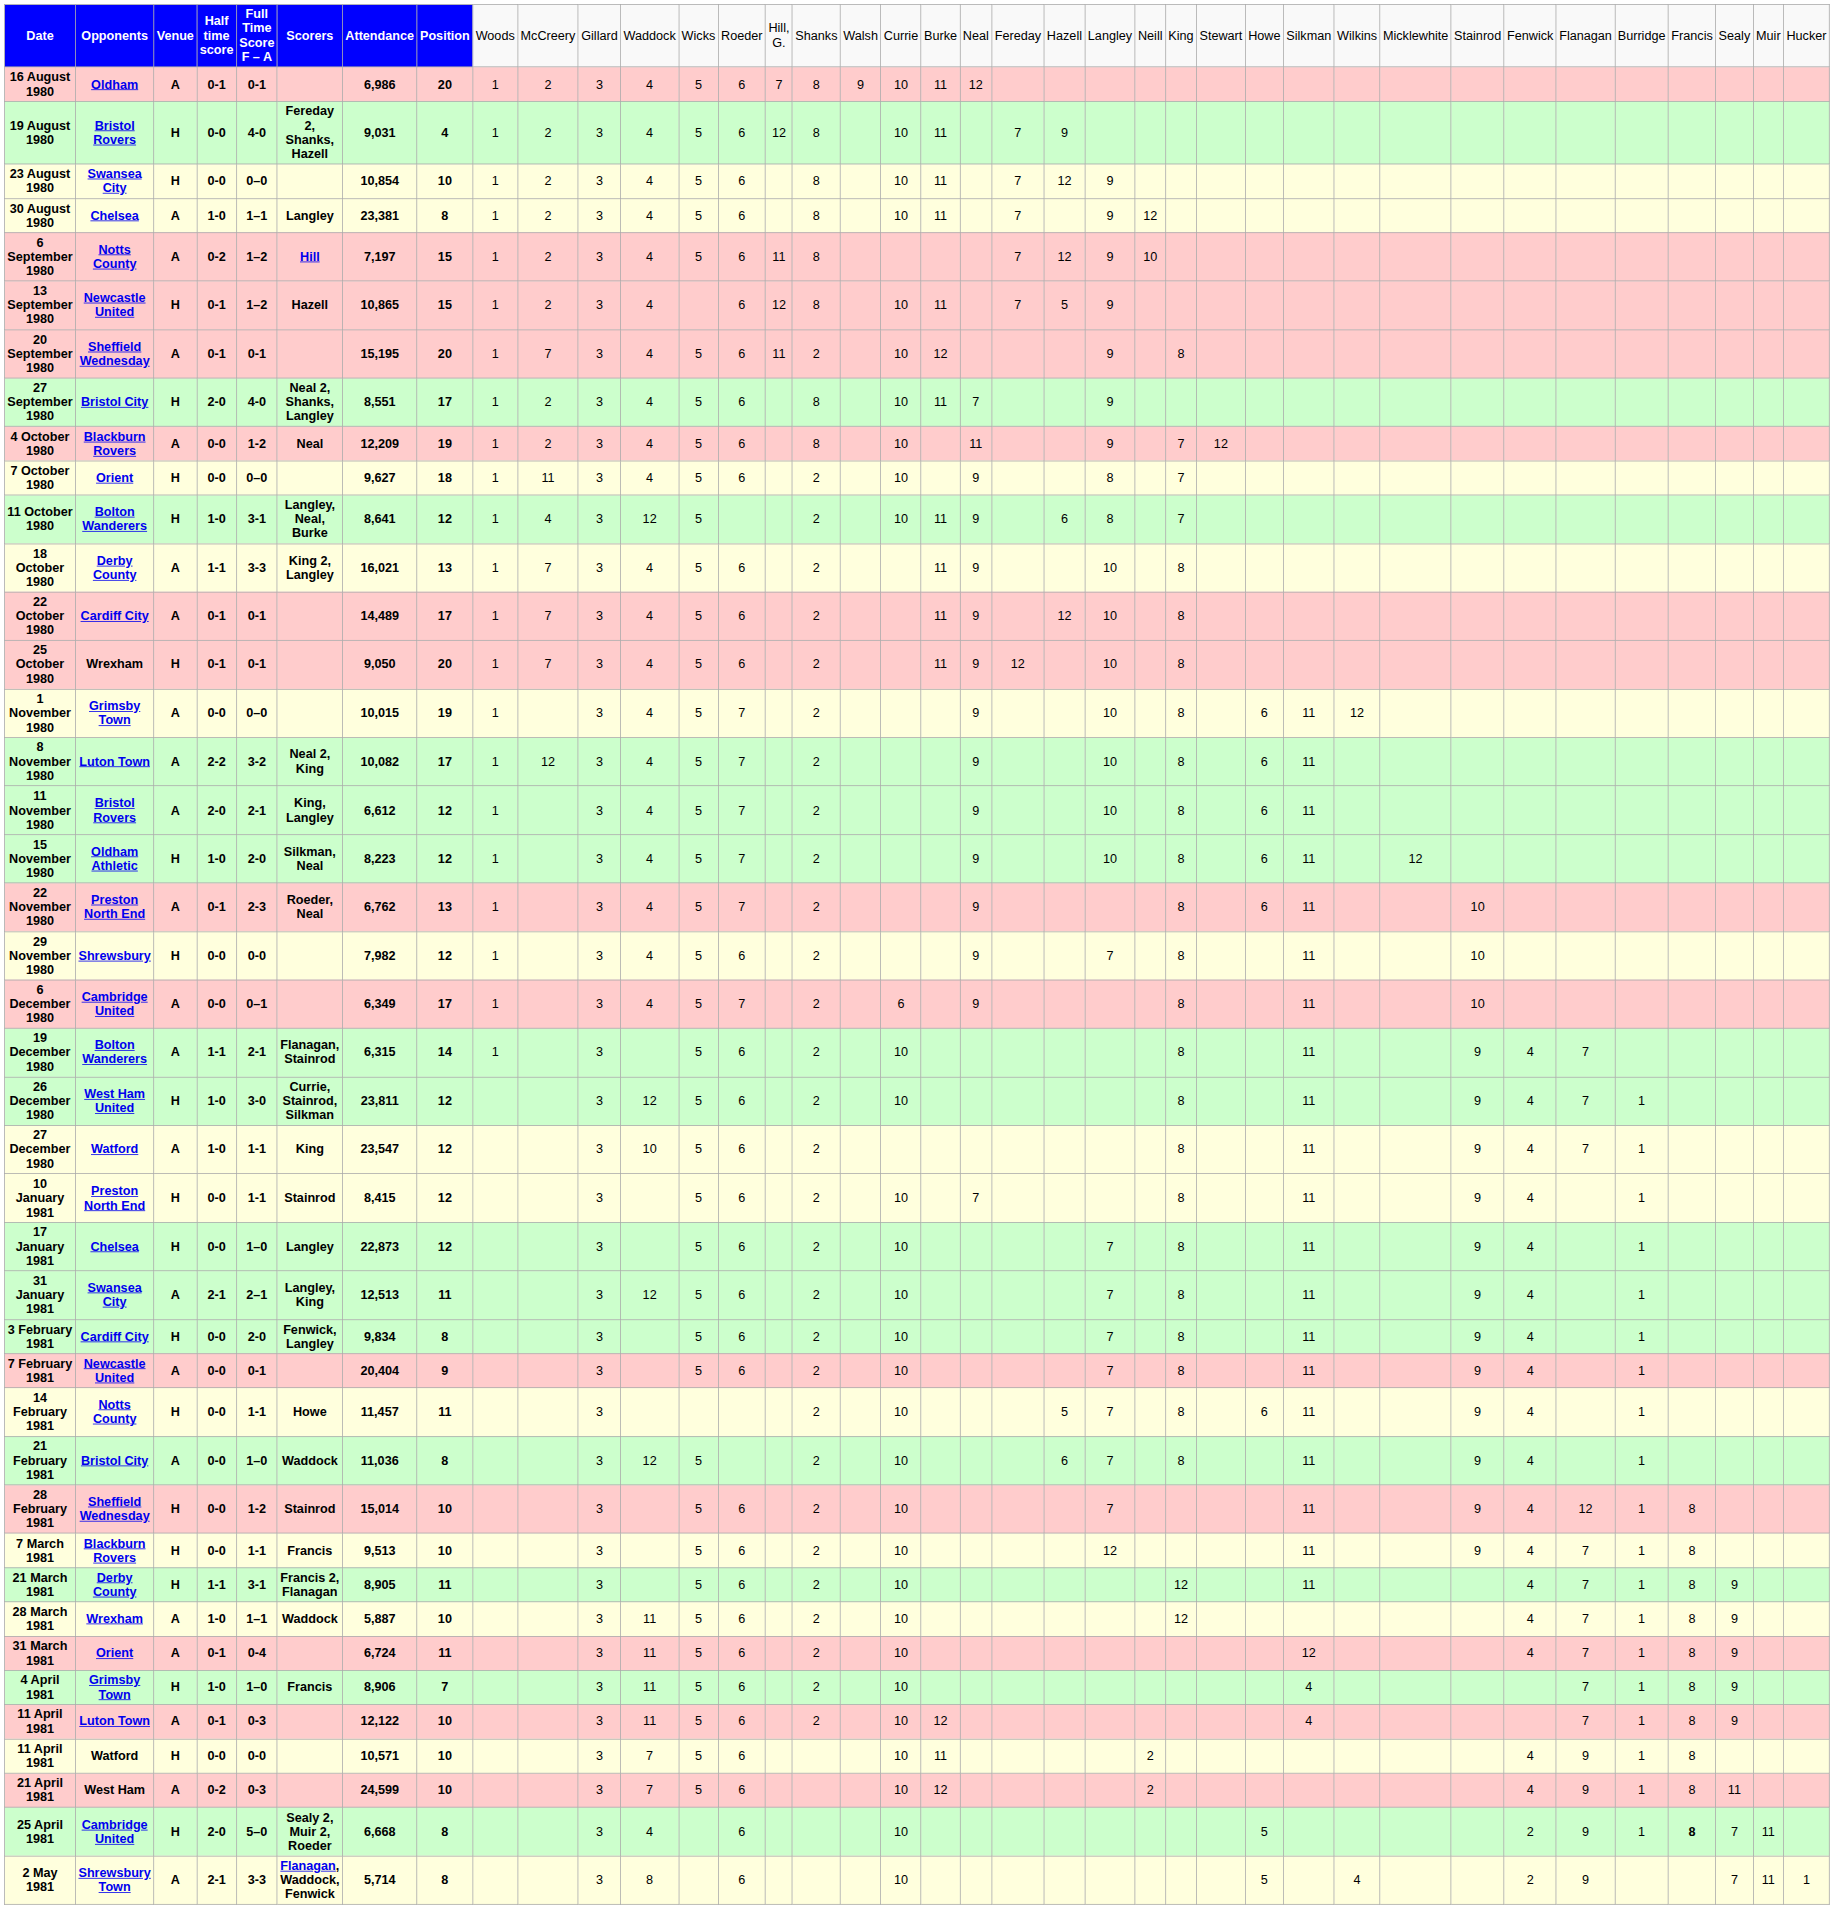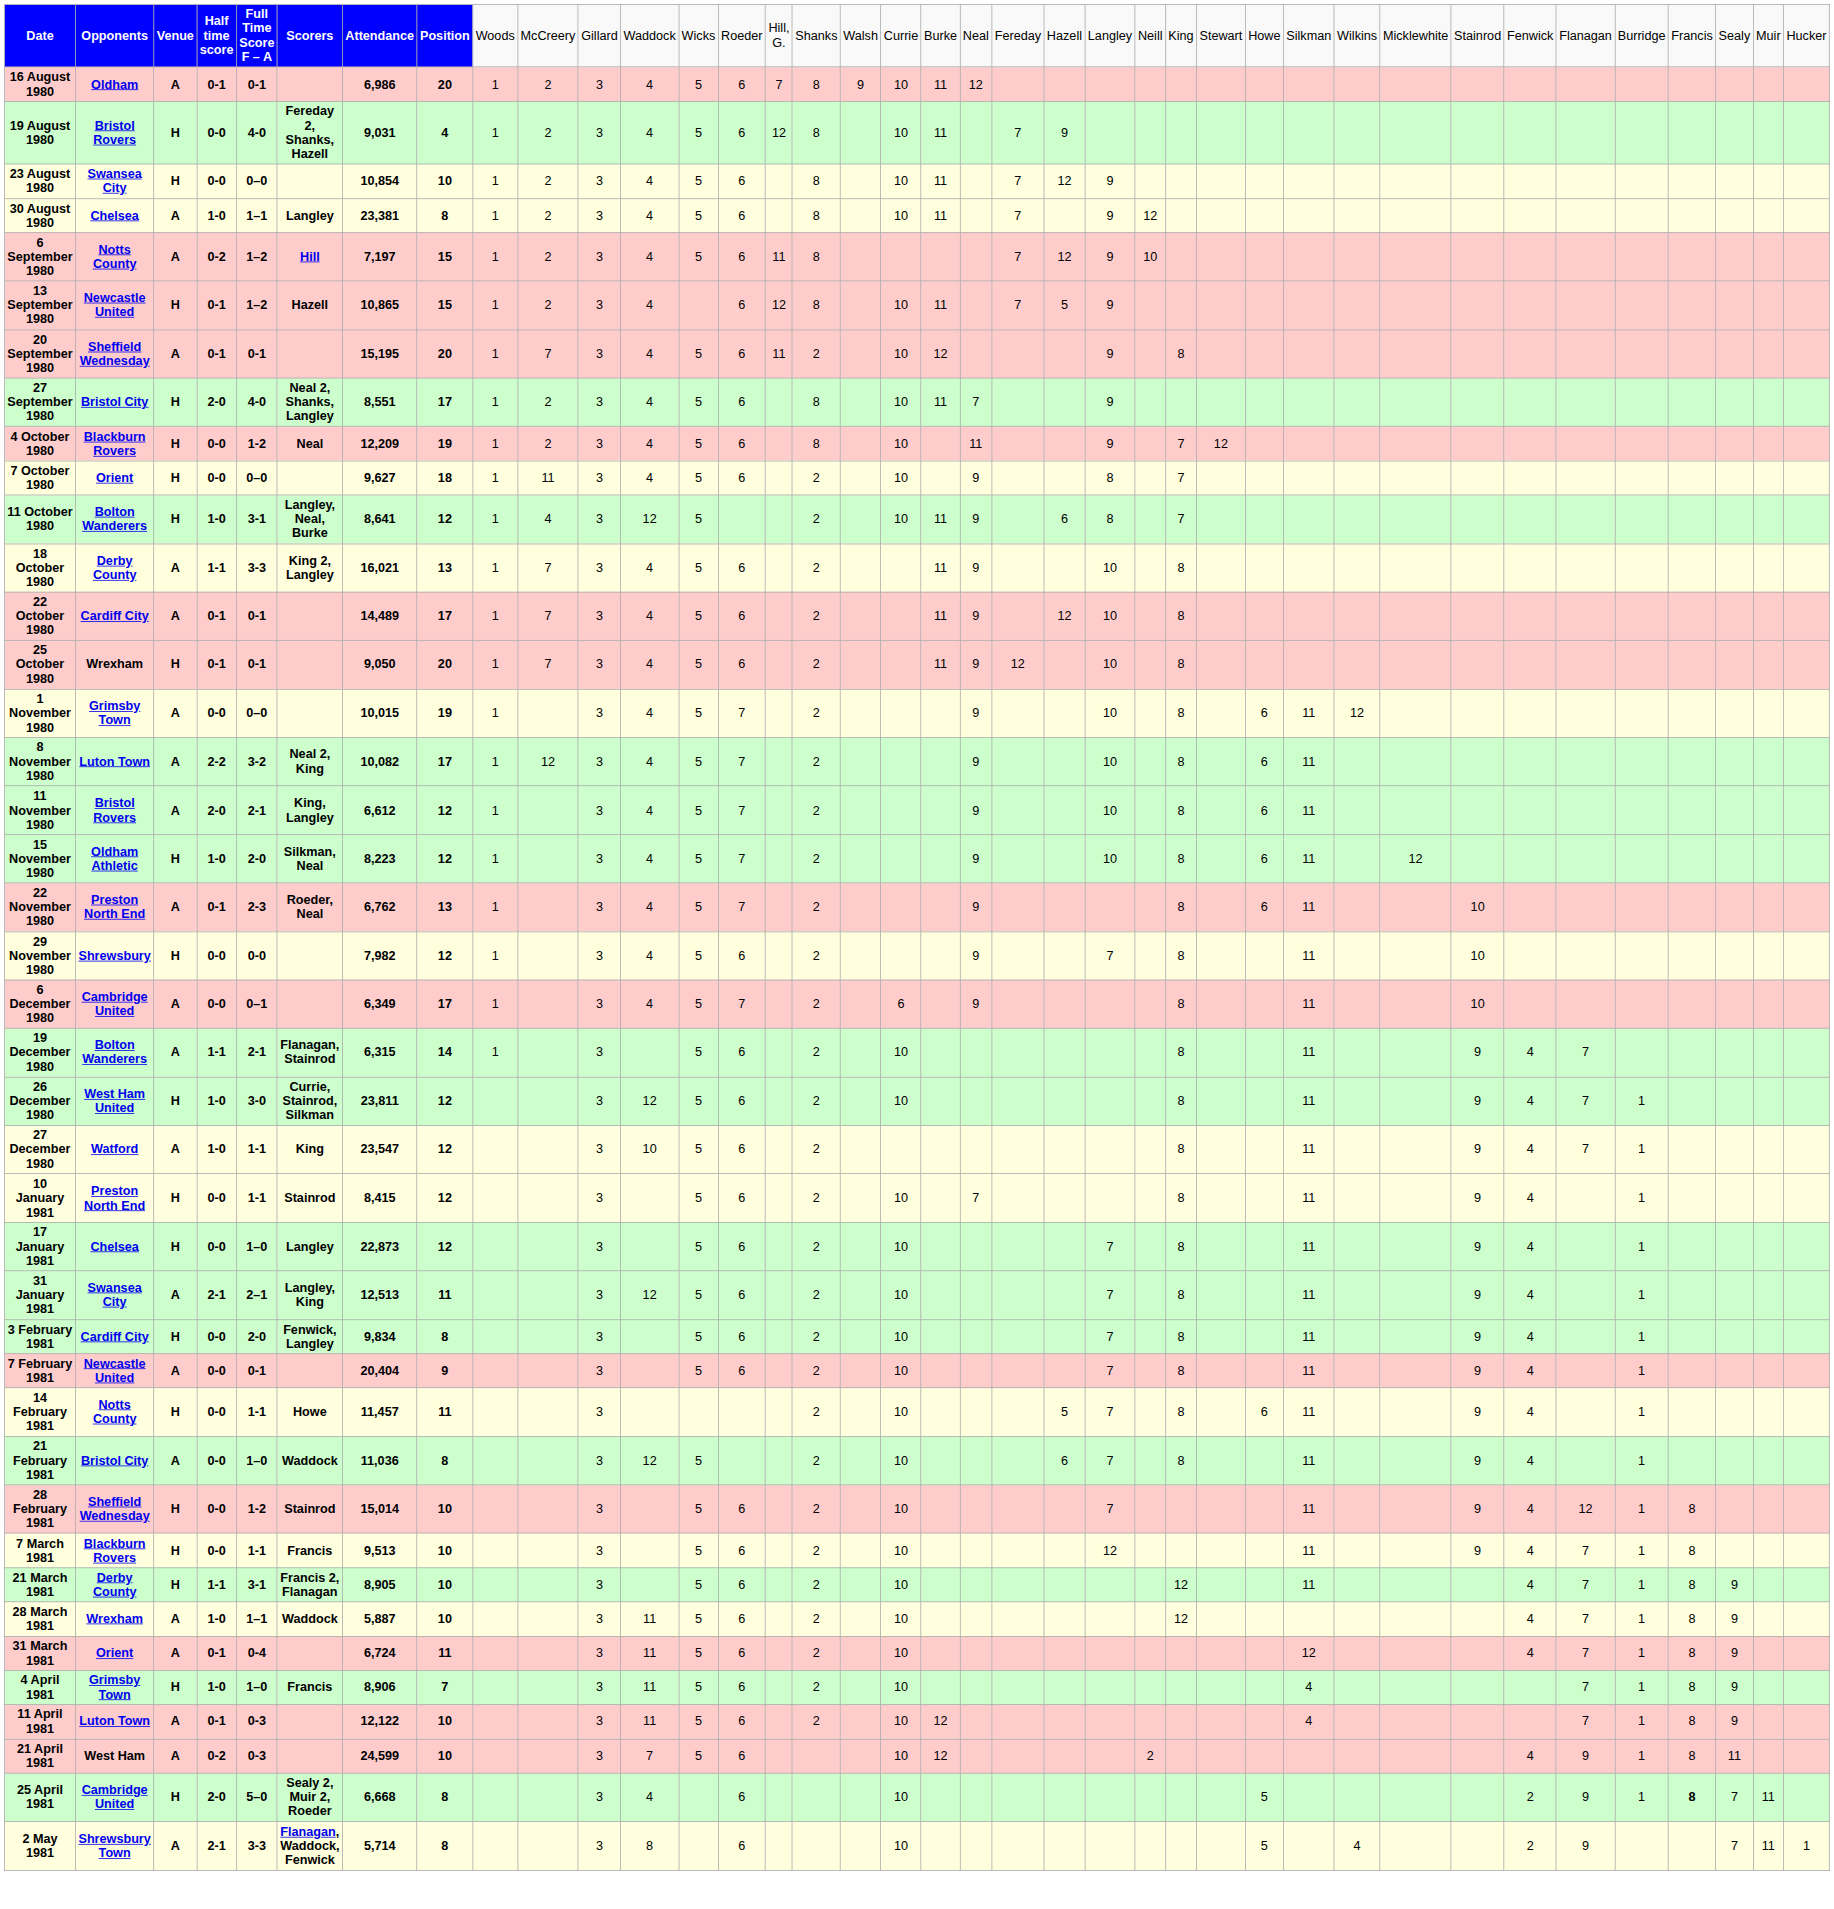4 October 1980 | column 3: A -> H
21 March 1981 | column 8: 11 -> 10
- row: 11 April 1981 | Watford | H | 0-0 | 0-0 | 10,571 | 10 | 3 | 7 | 5 | 6 | 10 | 11 | 2 | 4 | 9 | 1 | 8
